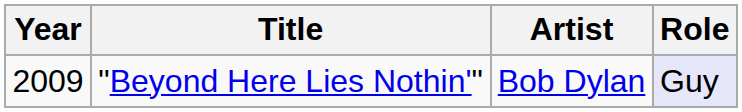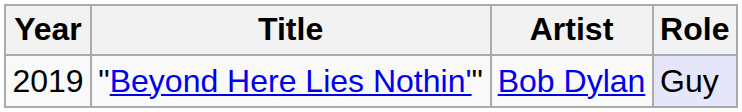"Beyond Here Lies Nothin'" | Year: 2009 -> 2019
